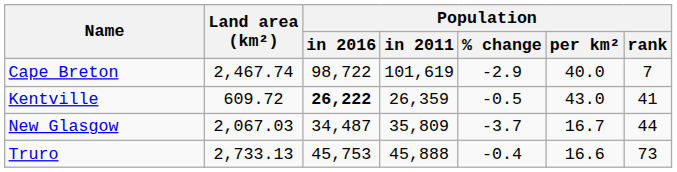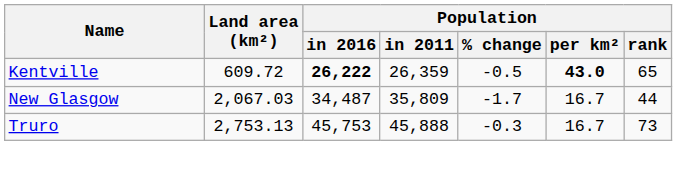- row: Cape Breton | 2,467.74 | 98,722 | 101,619 | -2.9 | 40.0 | 7
Kentville | Population / per km²: normal -> bold
Kentville | Population / rank: 41 -> 65
New Glasgow | Population / % change: -3.7 -> -1.7
Truro | Land area (km²): 2,733.13 -> 2,753.13
Truro | Population / % change: -0.4 -> -0.3
Truro | Population / per km²: 16.6 -> 16.7
